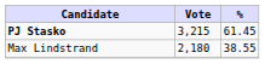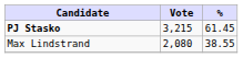Max Lindstrand | Vote: 2,180 -> 2,080
